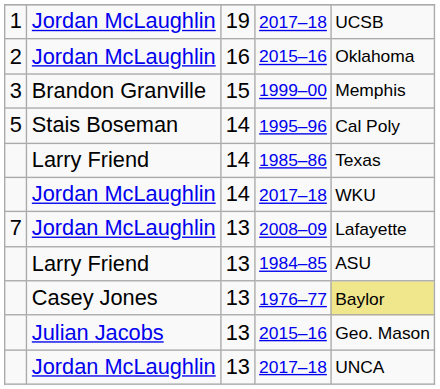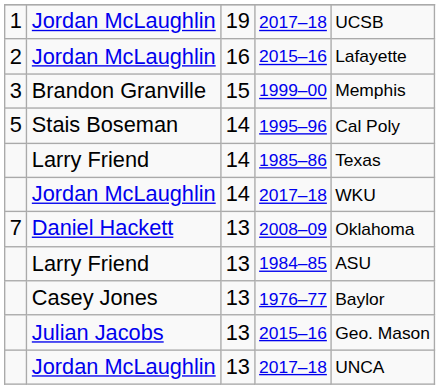16 / 2015–16 | column 5: Oklahoma -> Lafayette
2008–09 | column 2: Jordan McLaughlin -> Daniel Hackett
2008–09 | column 5: Lafayette -> Oklahoma
1976–77 | column 5: khaki background -> no background
